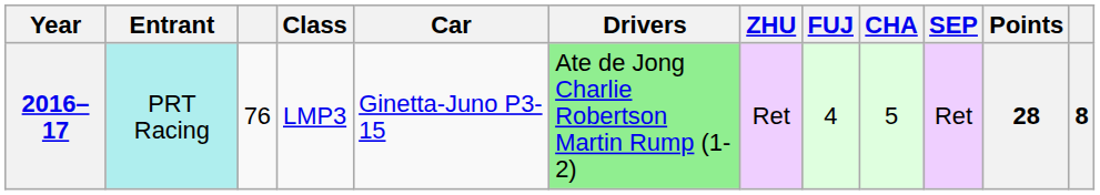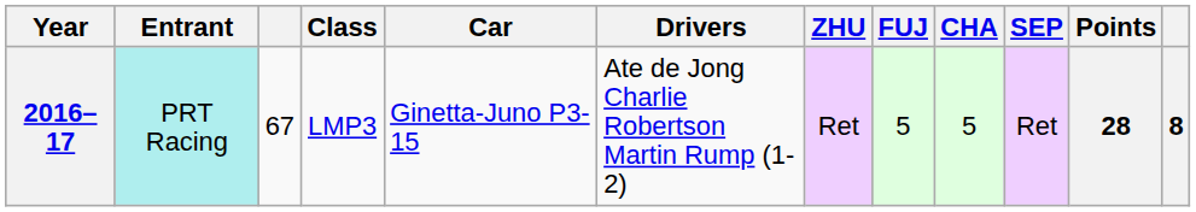2016–17 | column 3: 76 -> 67
2016–17 | Drivers: lightgreen background -> no background
2016–17 | FUJ: 4 -> 5
